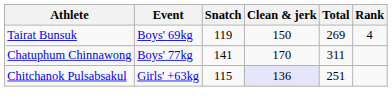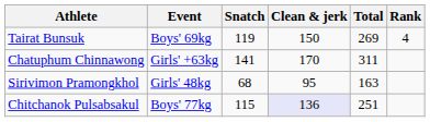Chatuphum Chinnawong | Event: Boys' 77kg -> Girls' +63kg
+ row: Sirivimon Pramongkhol | Girls' 48kg | 68 | 95 | 163
Chitchanok Pulsabsakul | Event: Girls' +63kg -> Boys' 77kg
